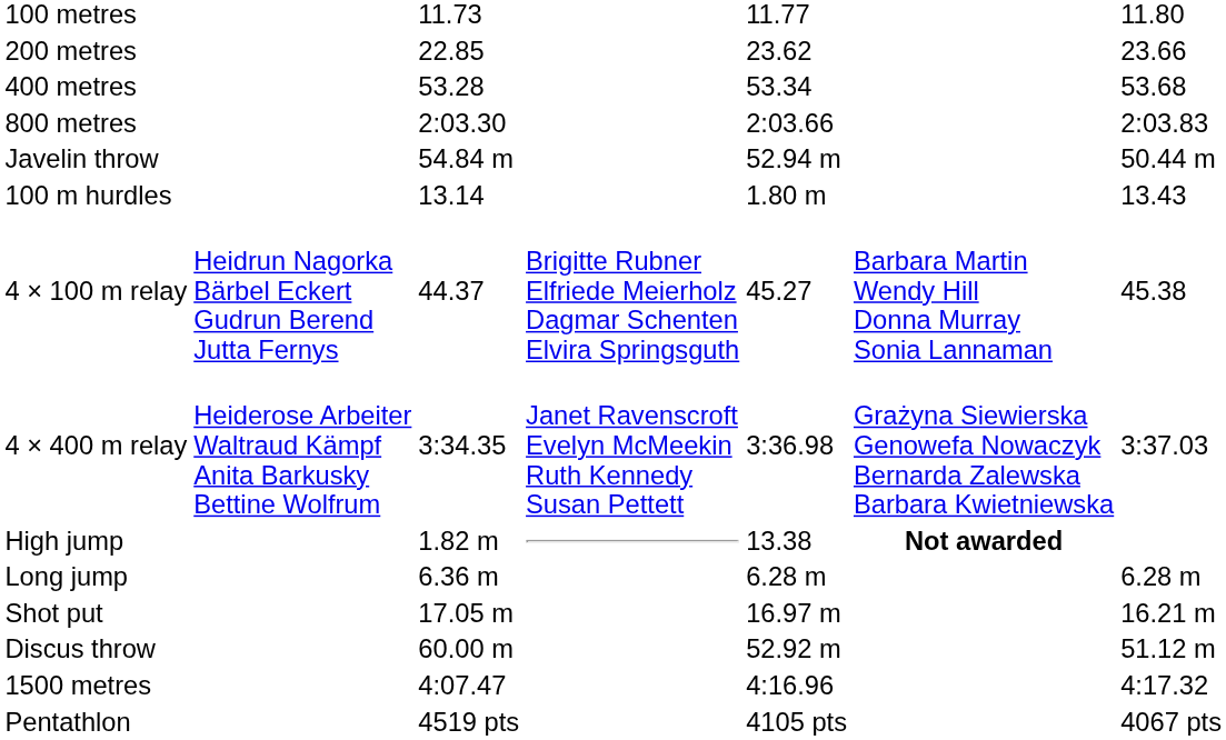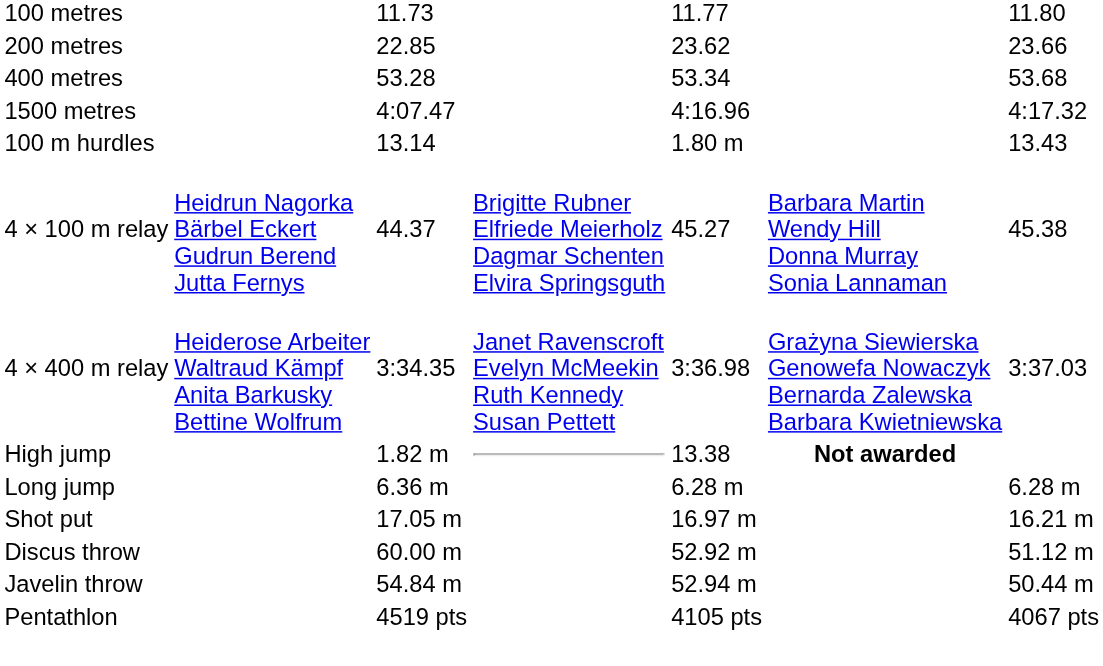- row: 800 metres | 2:03.30 | 2:03.66 | 2:03.83
rows swapped: 1500 metres <-> Javelin throw
